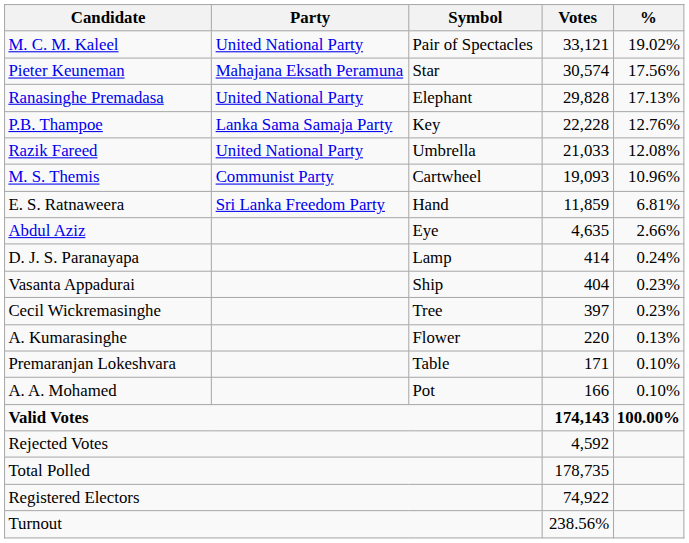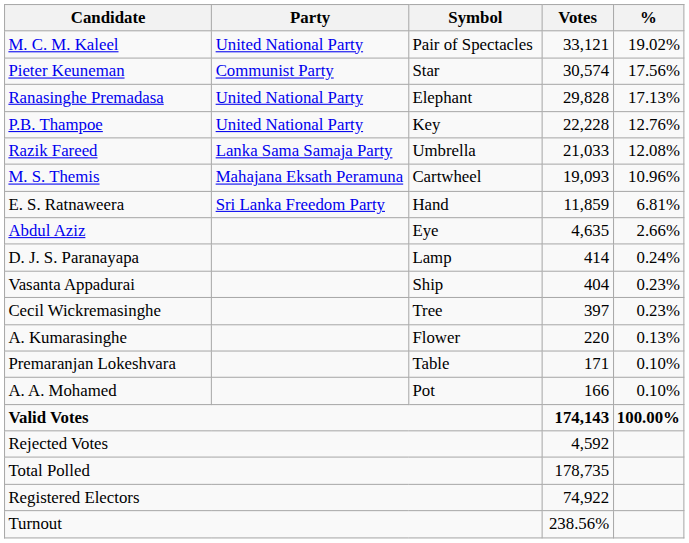Pieter Keuneman | Party: Mahajana Eksath Peramuna -> Communist Party
P.B. Thampoe | Party: Lanka Sama Samaja Party -> United National Party
Razik Fareed | Party: United National Party -> Lanka Sama Samaja Party
M. S. Themis | Party: Communist Party -> Mahajana Eksath Peramuna
